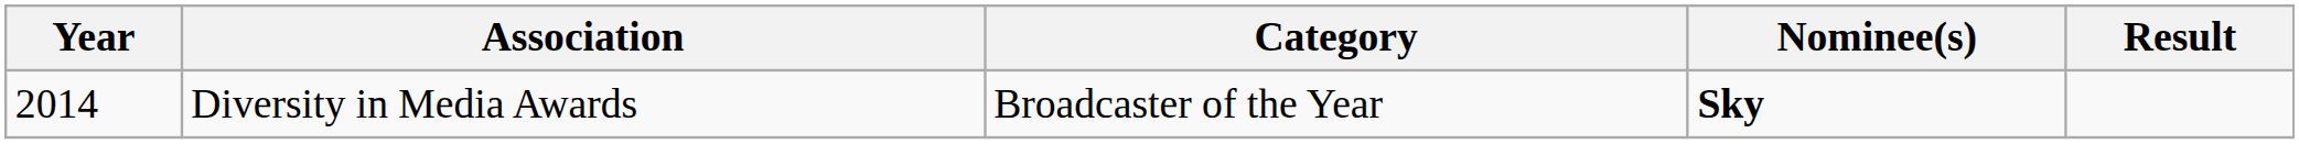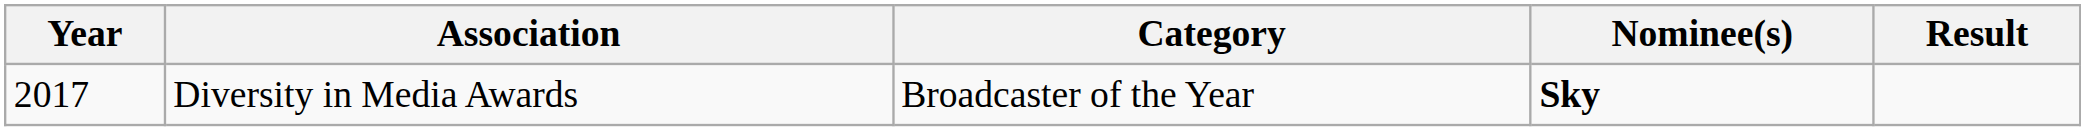Diversity in Media Awards | Year: 2014 -> 2017
